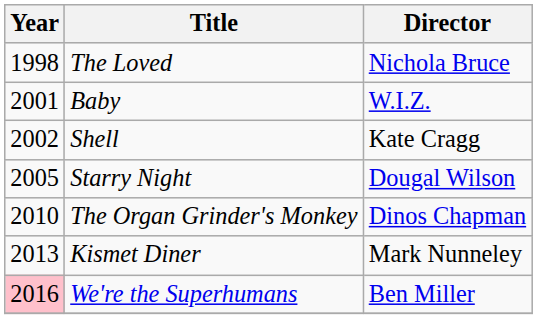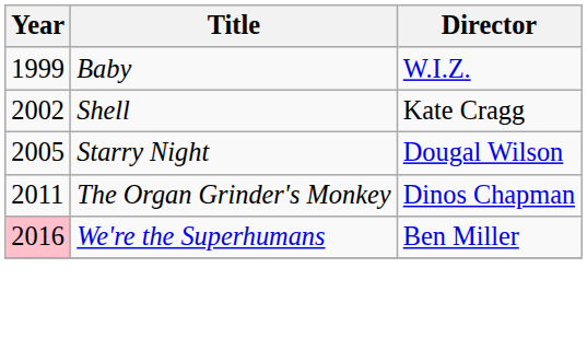- row: 1998 | The Loved | Nichola Bruce
Baby | Year: 2001 -> 1999
The Organ Grinder's Monkey | Year: 2010 -> 2011
- row: 2013 | Kismet Diner | Mark Nunneley
